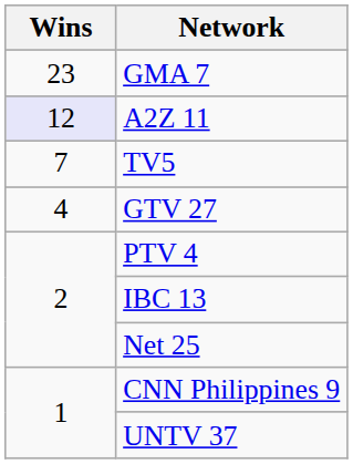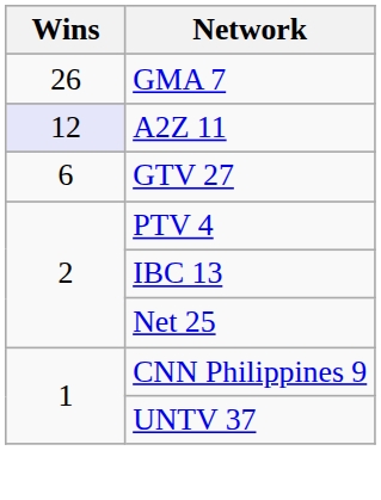GMA 7 | Wins: 23 -> 26
- row: 7 | TV5
GTV 27 | Wins: 4 -> 6
